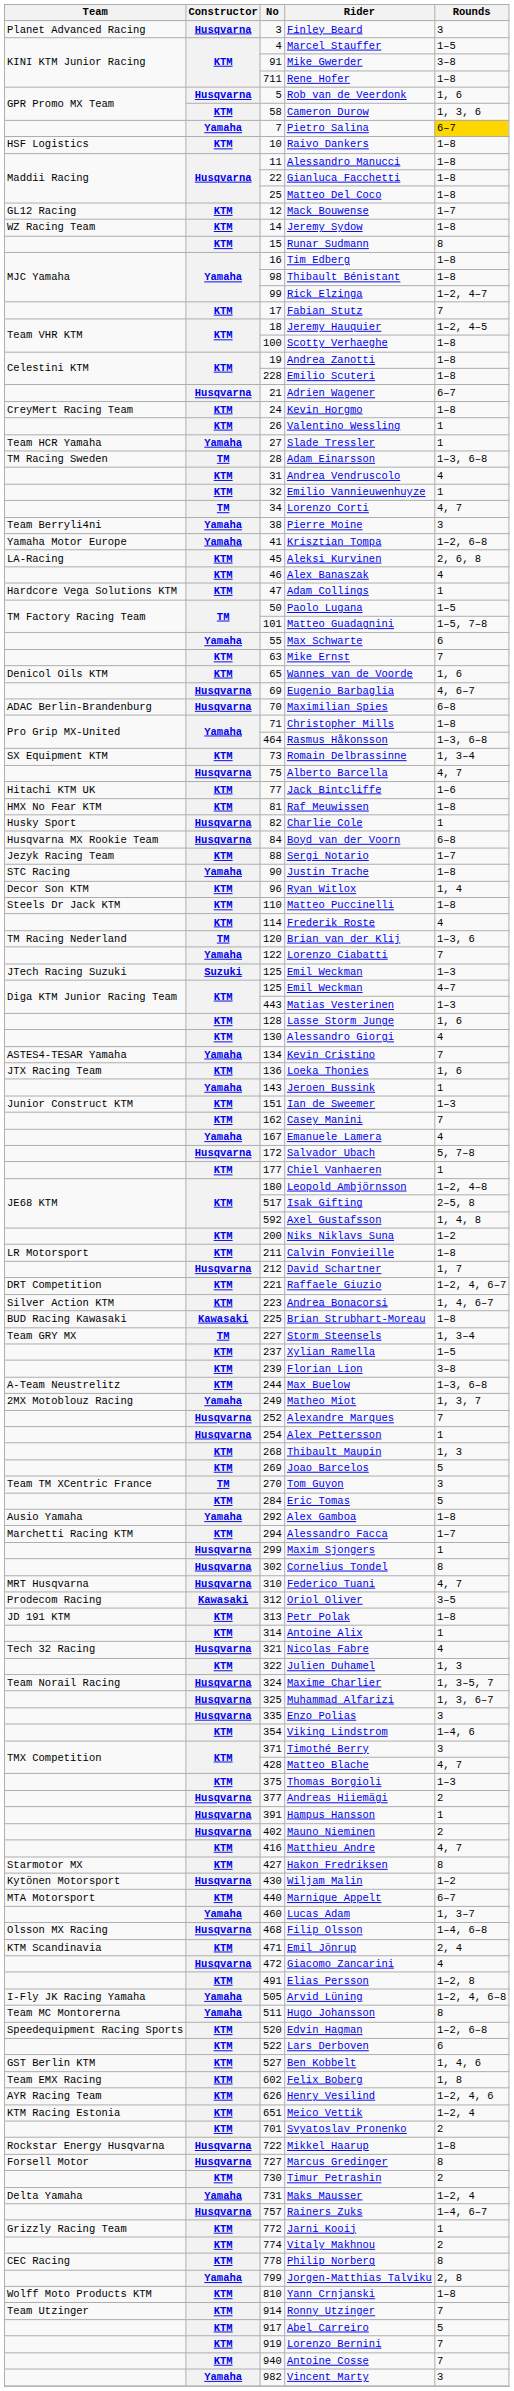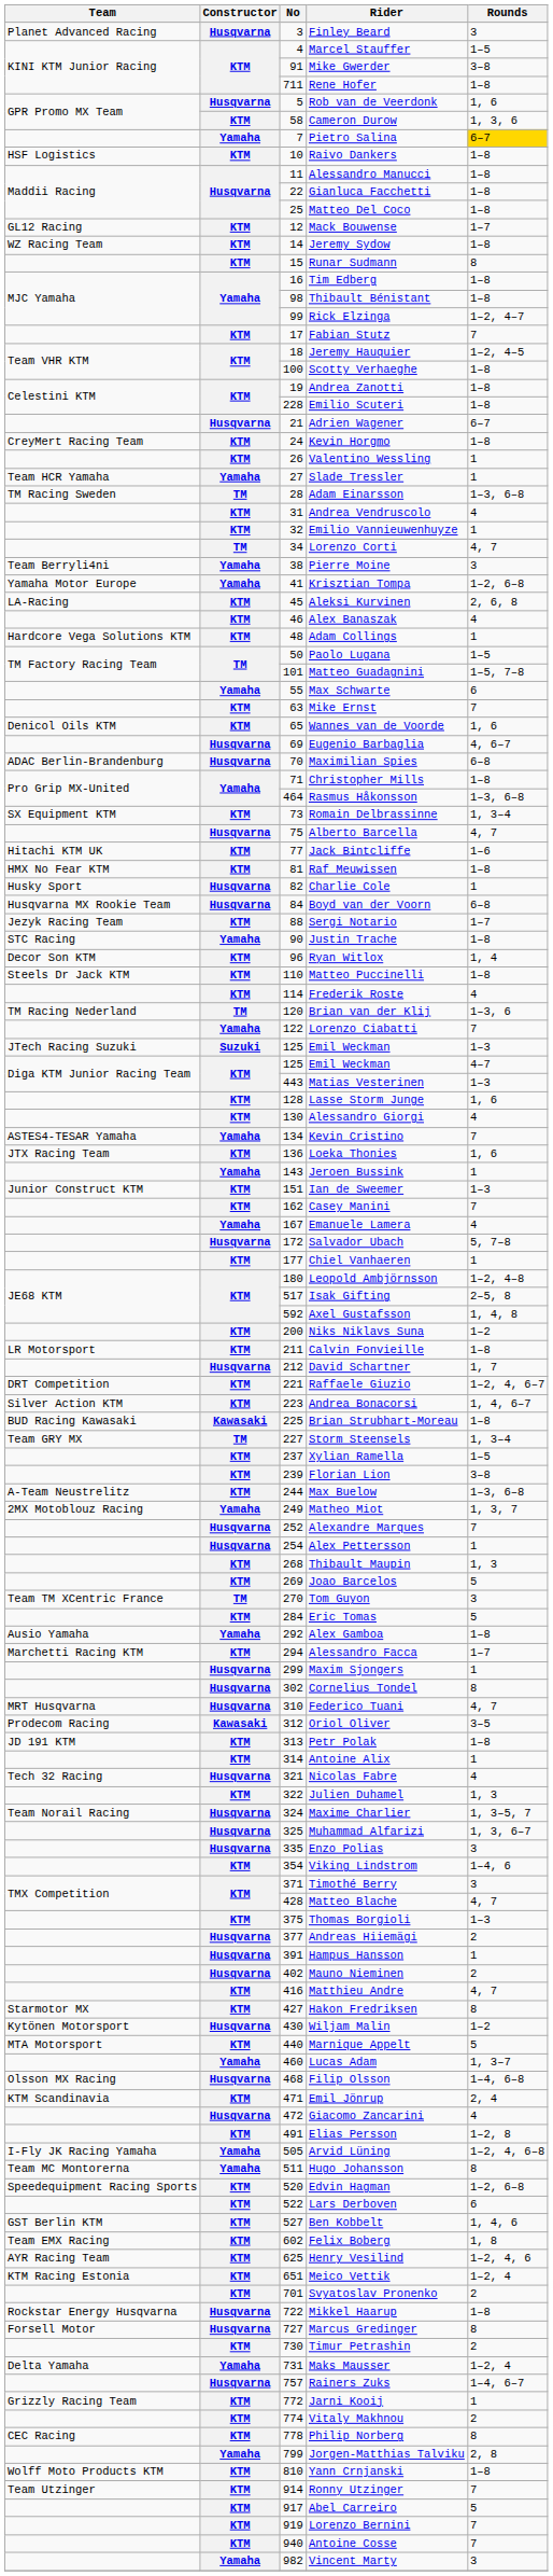Adam Collings | No: 47 -> 48
Marnique Appelt | Rounds: 6–7 -> 5
Henry Vesilind | No: 626 -> 625
